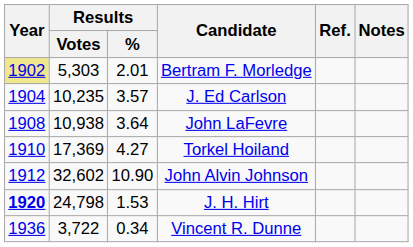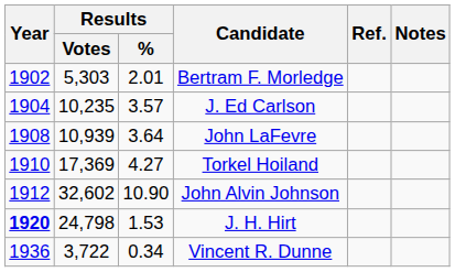Bertram F. Morledge | Year: khaki background -> no background
John LaFevre | Results / Votes: 10,938 -> 10,939
